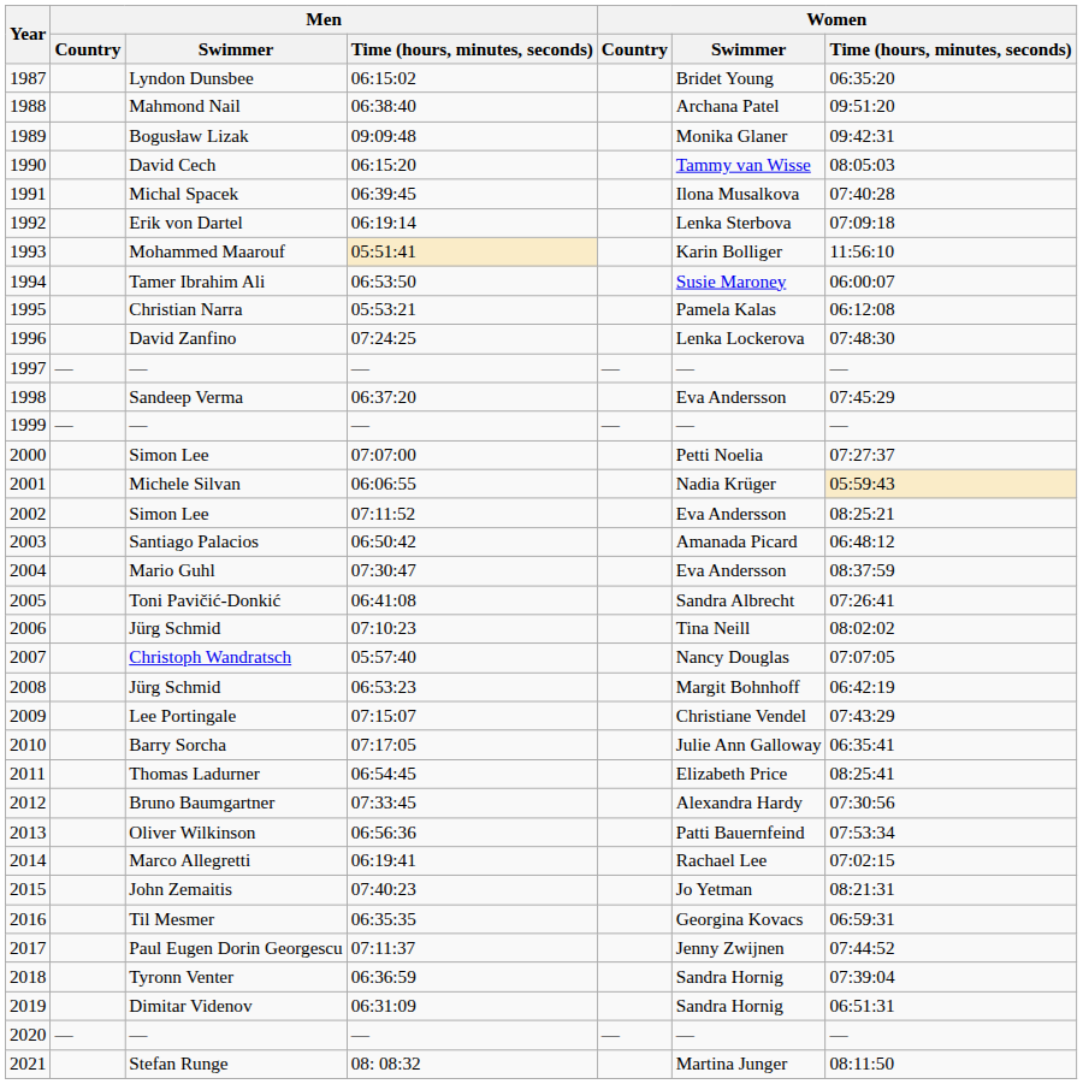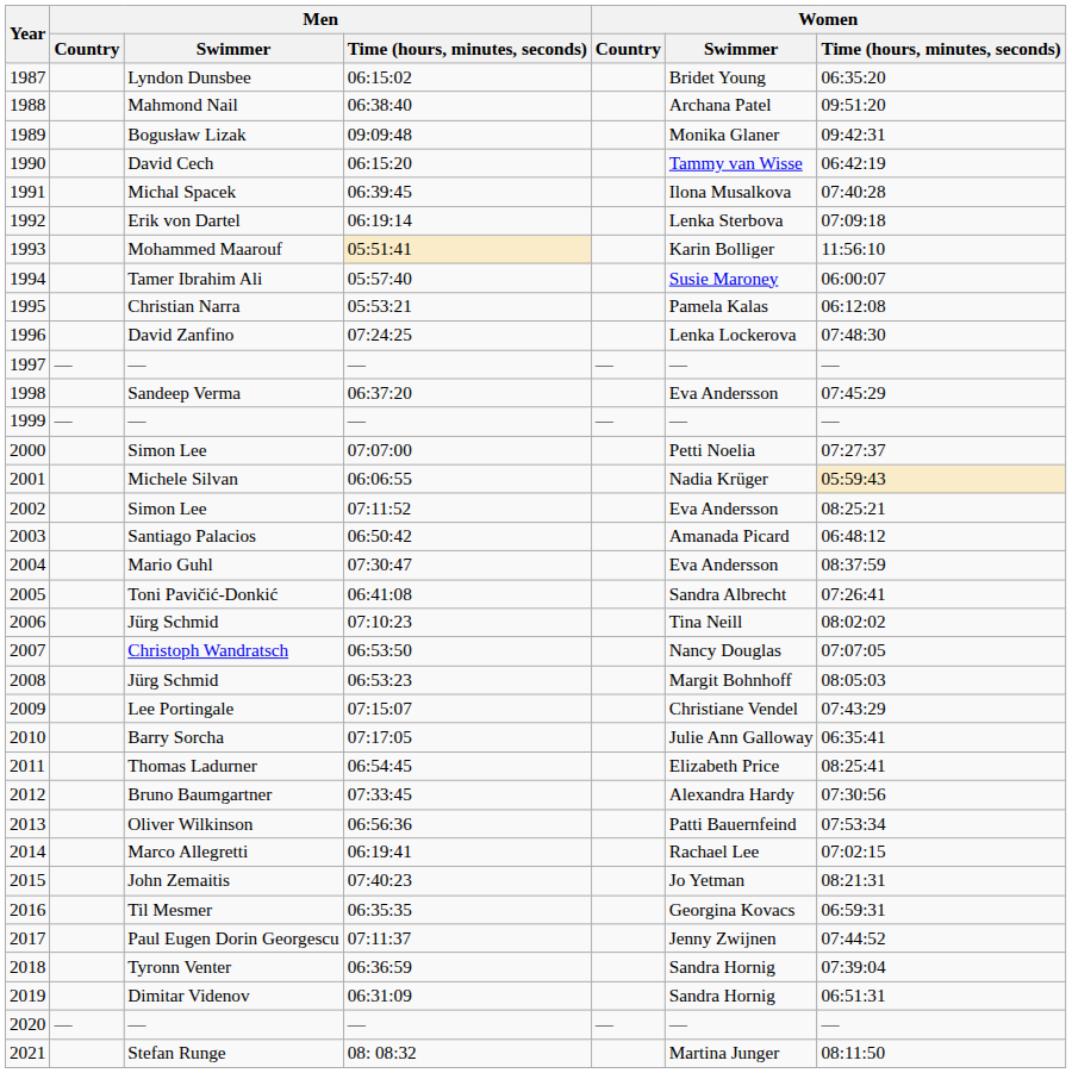1990 | Women / Time (hours, minutes, seconds): 08:05:03 -> 06:42:19
1994 | Men / Time (hours, minutes, seconds): 06:53:50 -> 05:57:40
2007 | Men / Time (hours, minutes, seconds): 05:57:40 -> 06:53:50
2008 | Women / Time (hours, minutes, seconds): 06:42:19 -> 08:05:03
